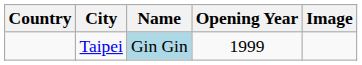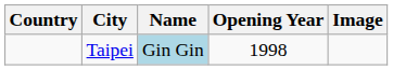Taipei | Opening Year: 1999 -> 1998
